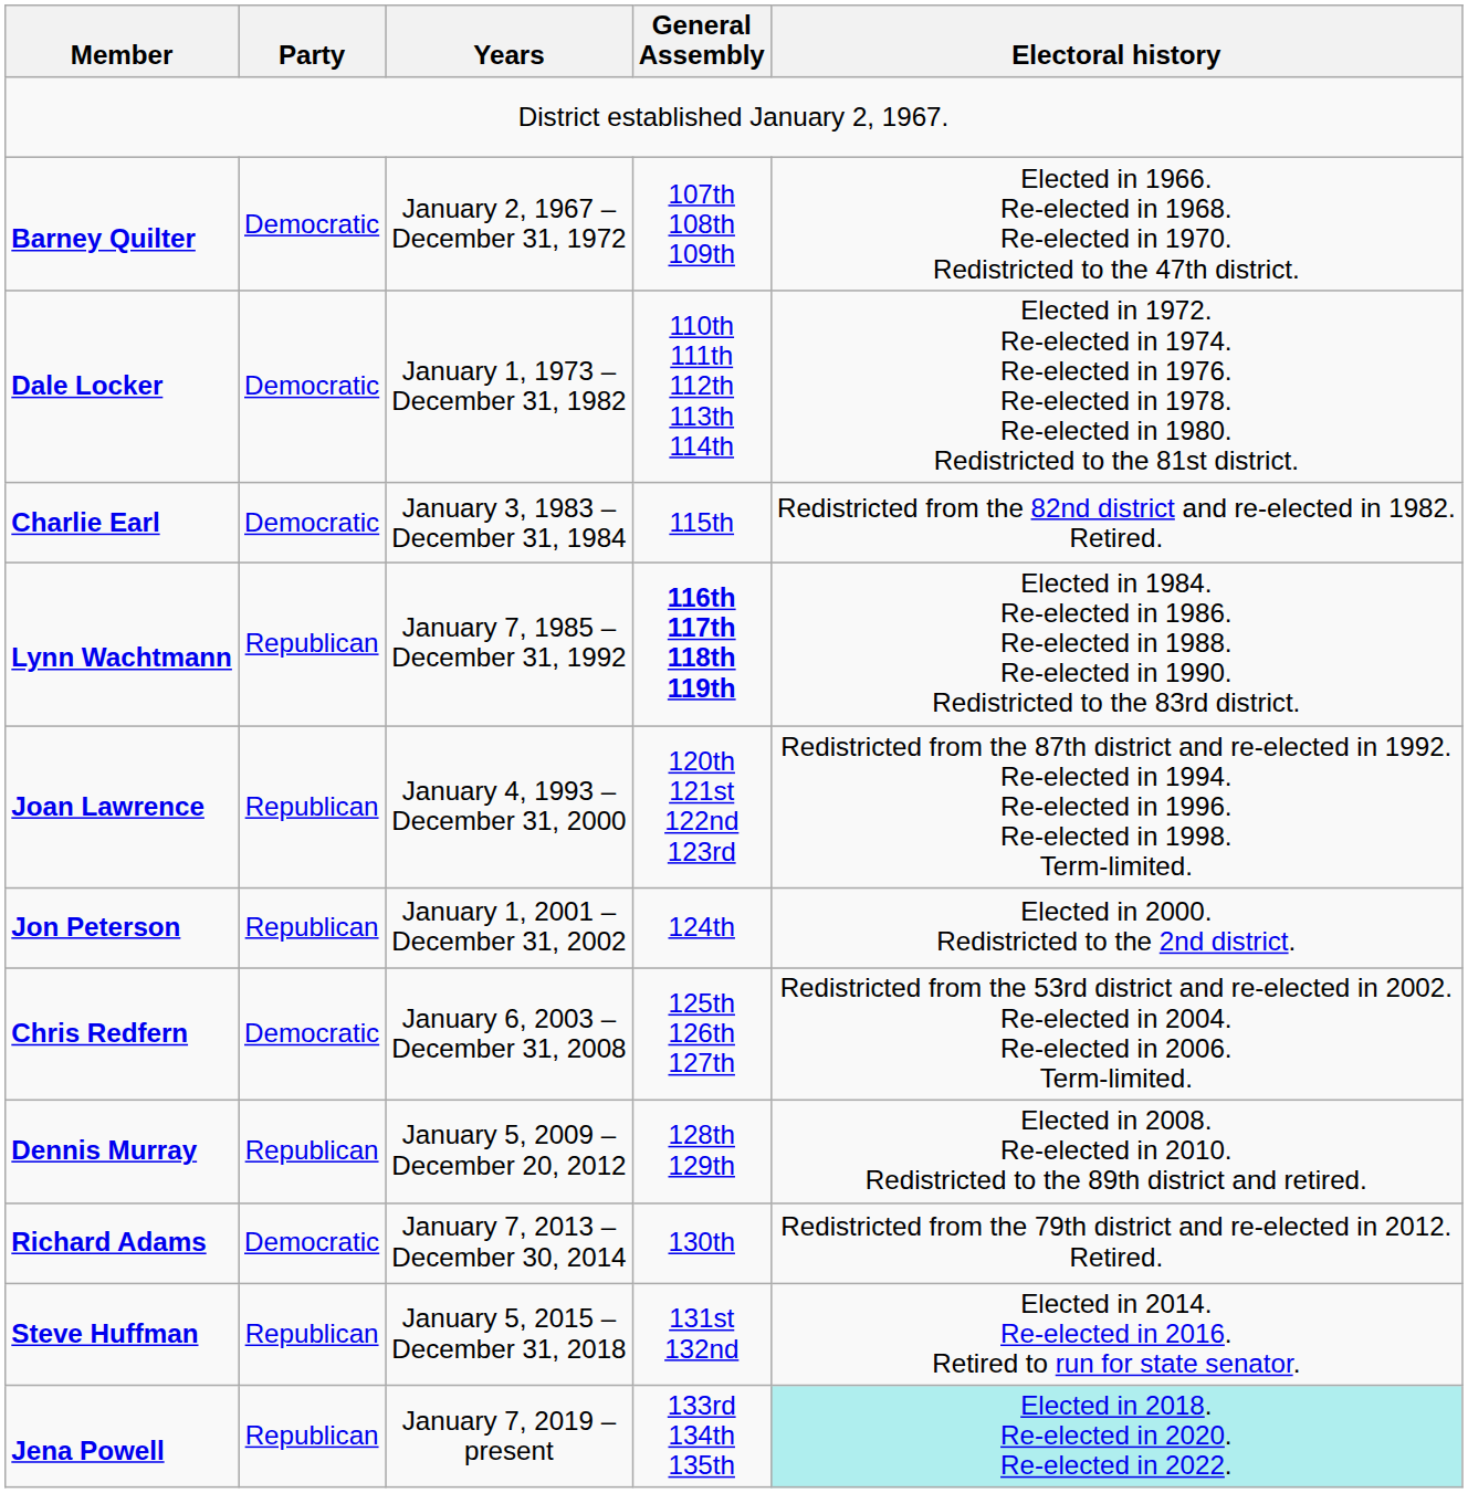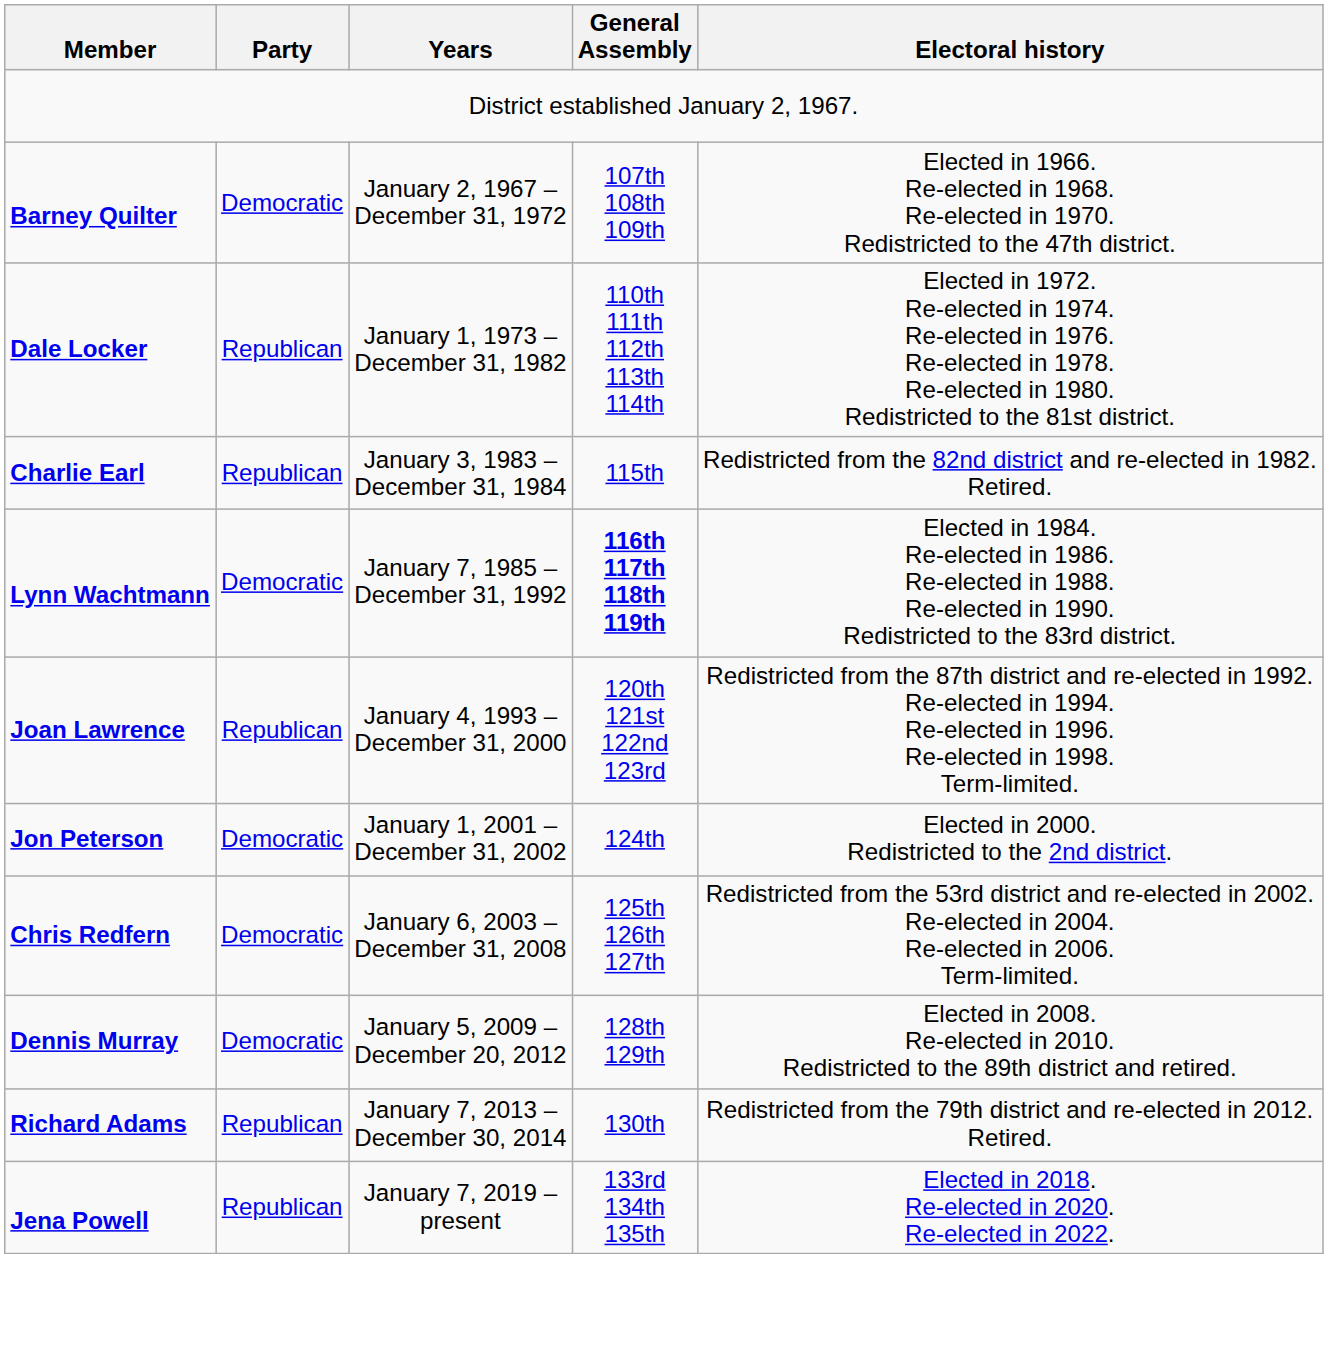Dale Locker | Party: Democratic -> Republican
Charlie Earl | Party: Democratic -> Republican
Lynn Wachtmann | Party: Republican -> Democratic
Jon Peterson | Party: Republican -> Democratic
Dennis Murray | Party: Republican -> Democratic
Richard Adams | Party: Democratic -> Republican
- row: Steve Huffman | Republican | January 5, 2015 – December 31, 2018 | 131st 132nd | Elected in 2014. Re-elected in 2016. Retired to run for state senator.
Jena Powell | Electoral history: paleturquoise background -> no background
